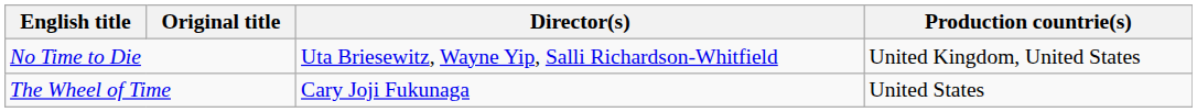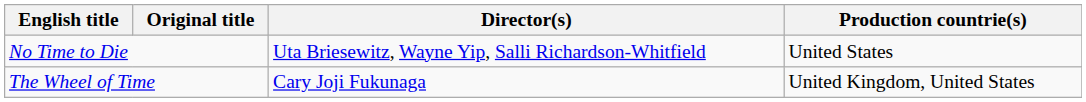No Time to Die | Production countrie(s): United Kingdom, United States -> United States
The Wheel of Time | Production countrie(s): United States -> United Kingdom, United States
